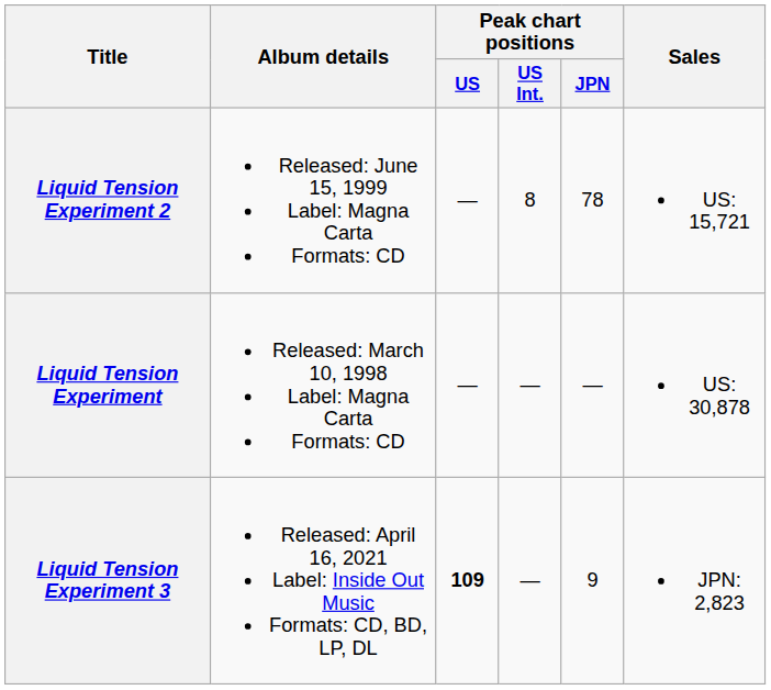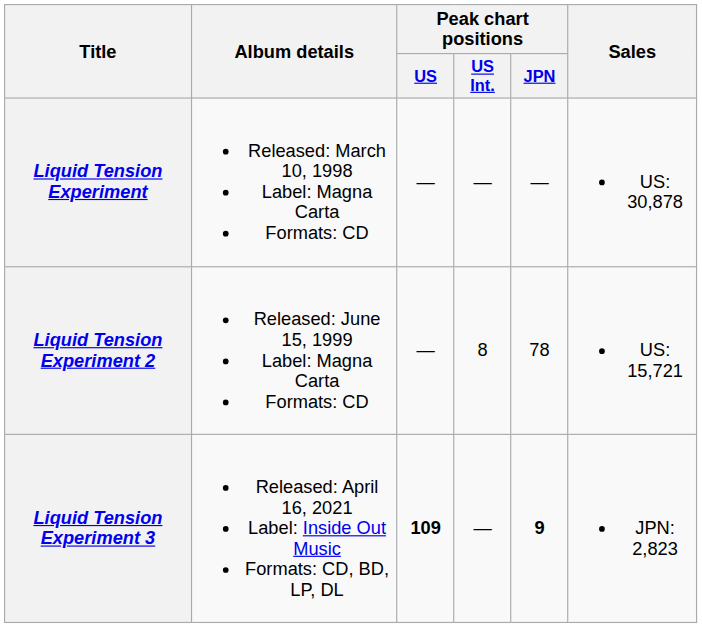rows swapped: Liquid Tension Experiment <-> Liquid Tension Experiment 2
Liquid Tension Experiment 3 | Peak chart positions / JPN: normal -> bold
